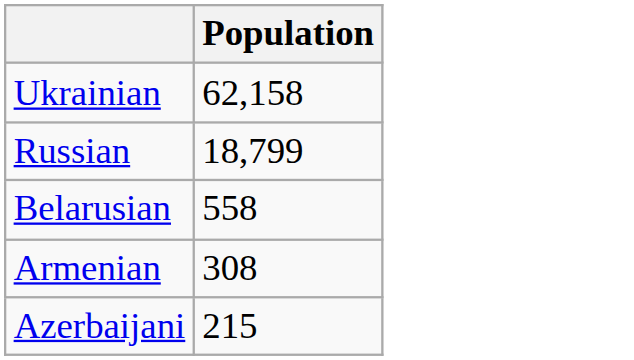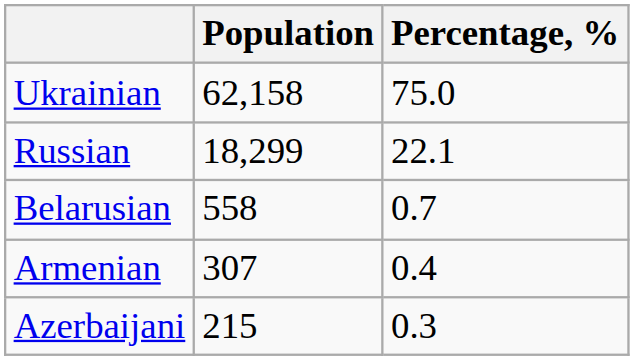+ column: Percentage, % | 75.0 | 22.1 | 0.7 | 0.4 | 0.3
Russian | Population: 18,799 -> 18,299
Armenian | Population: 308 -> 307
